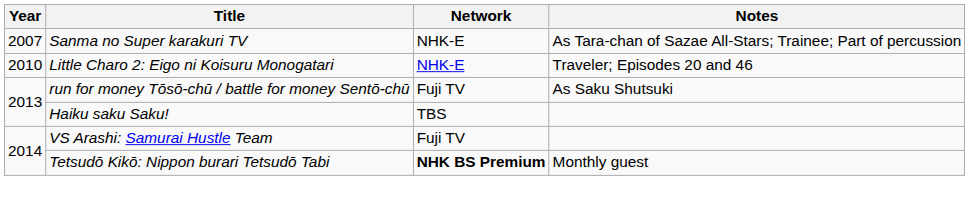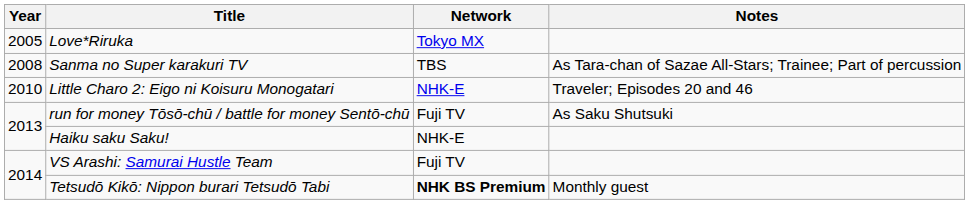+ row: 2005 | Love*Riruka | Tokyo MX
Sanma no Super karakuri TV | Year: 2007 -> 2008
Sanma no Super karakuri TV | Network: NHK-E -> TBS
Haiku saku Saku! | Network: TBS -> NHK-E
